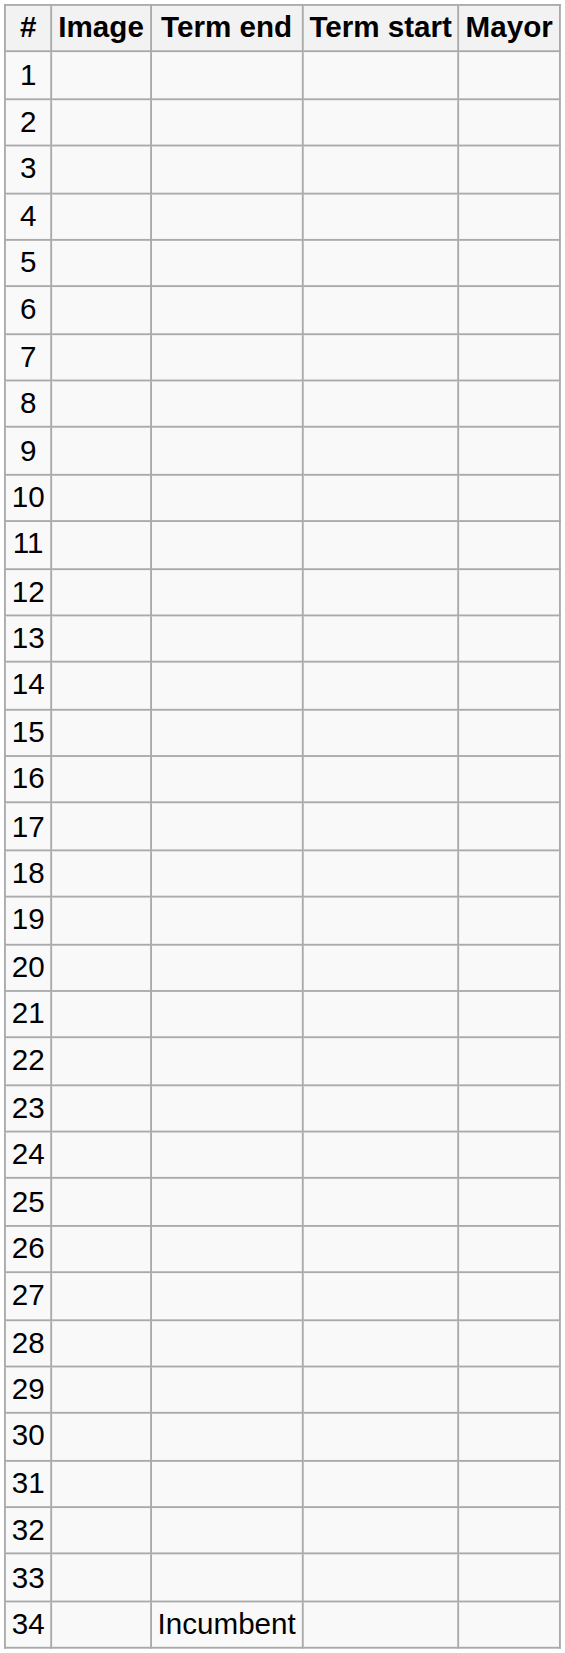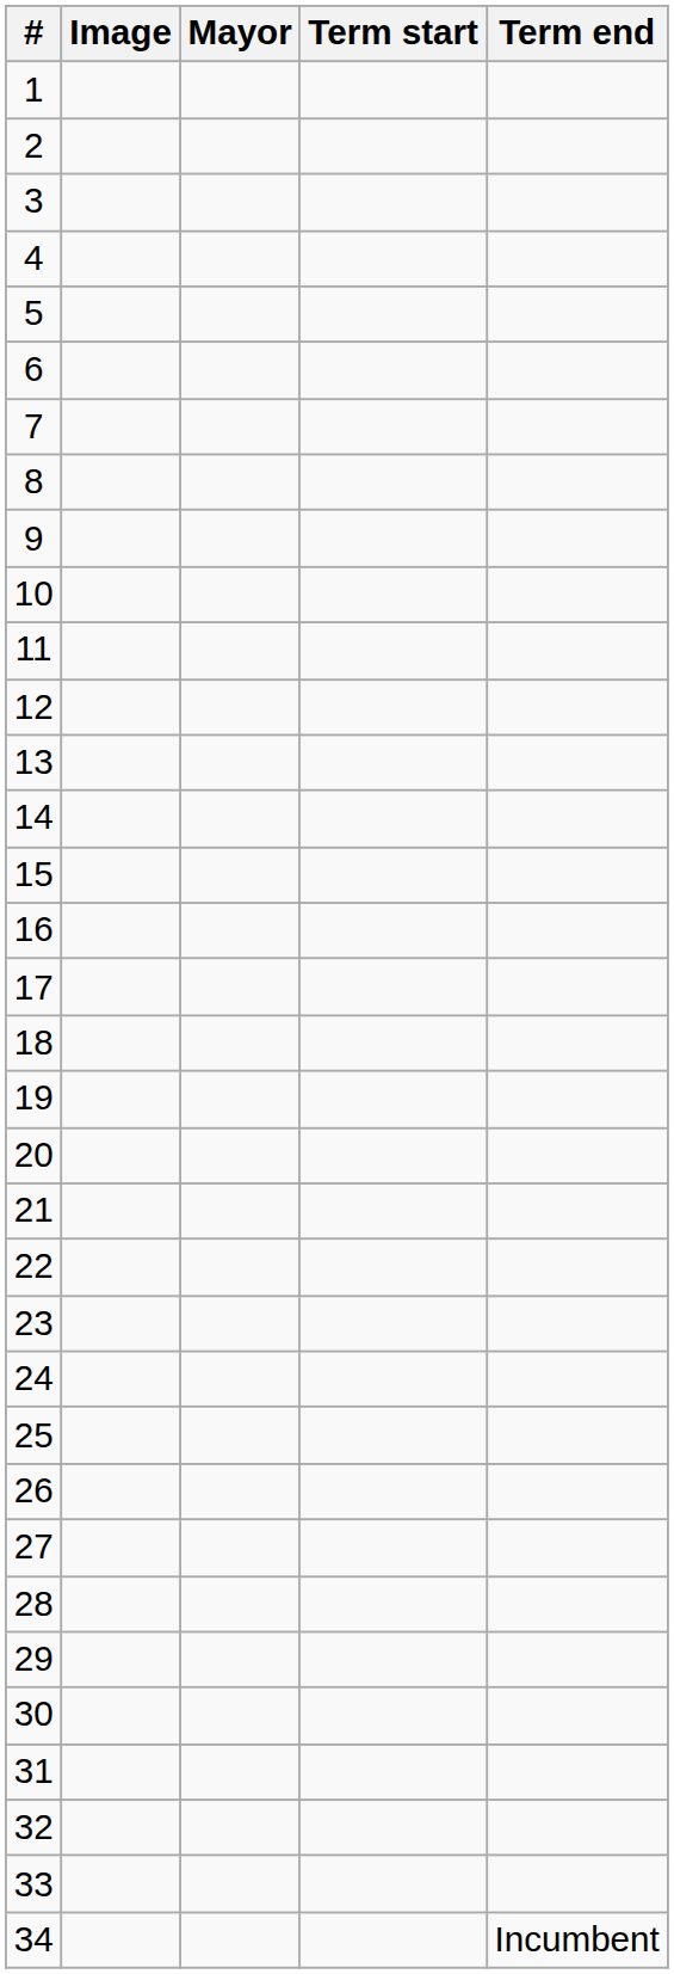columns swapped: Mayor <-> Term end
